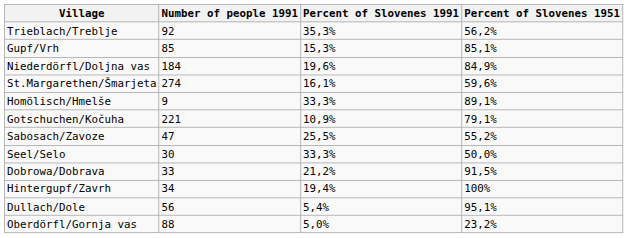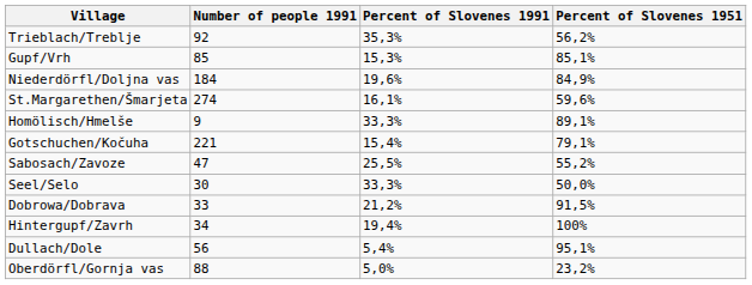Gotschuchen/Kočuha | Percent of Slovenes 1991: 10,9% -> 15,4%
